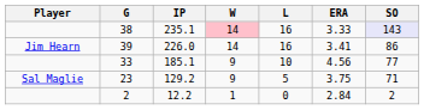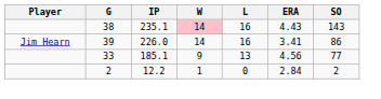38 | ERA: 3.33 -> 4.43
38 | SO: lavender background -> no background
33 | L: 10 -> 13
- row: Sal Maglie | 23 | 129.2 | 9 | 5 | 3.75 | 71
